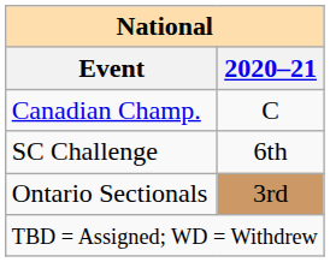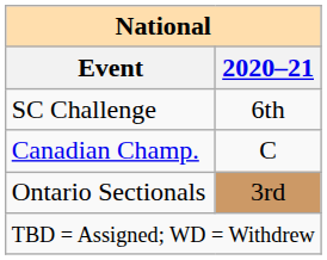rows swapped: Canadian Champ. <-> SC Challenge
